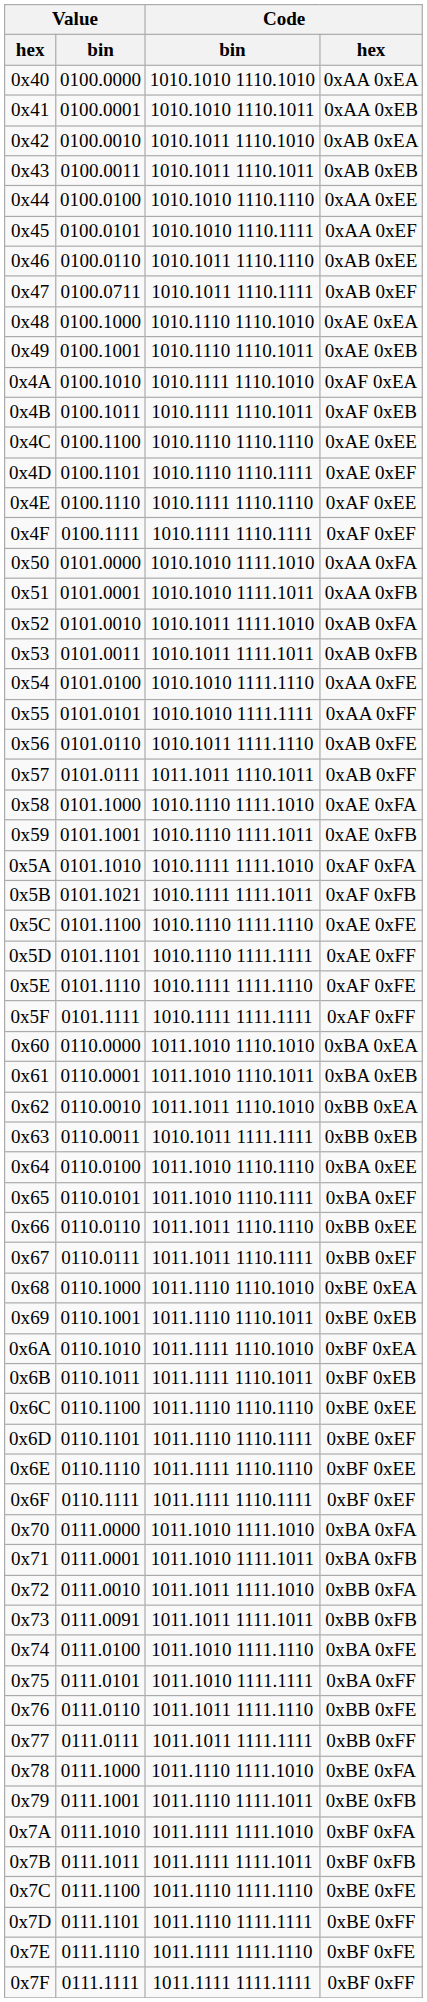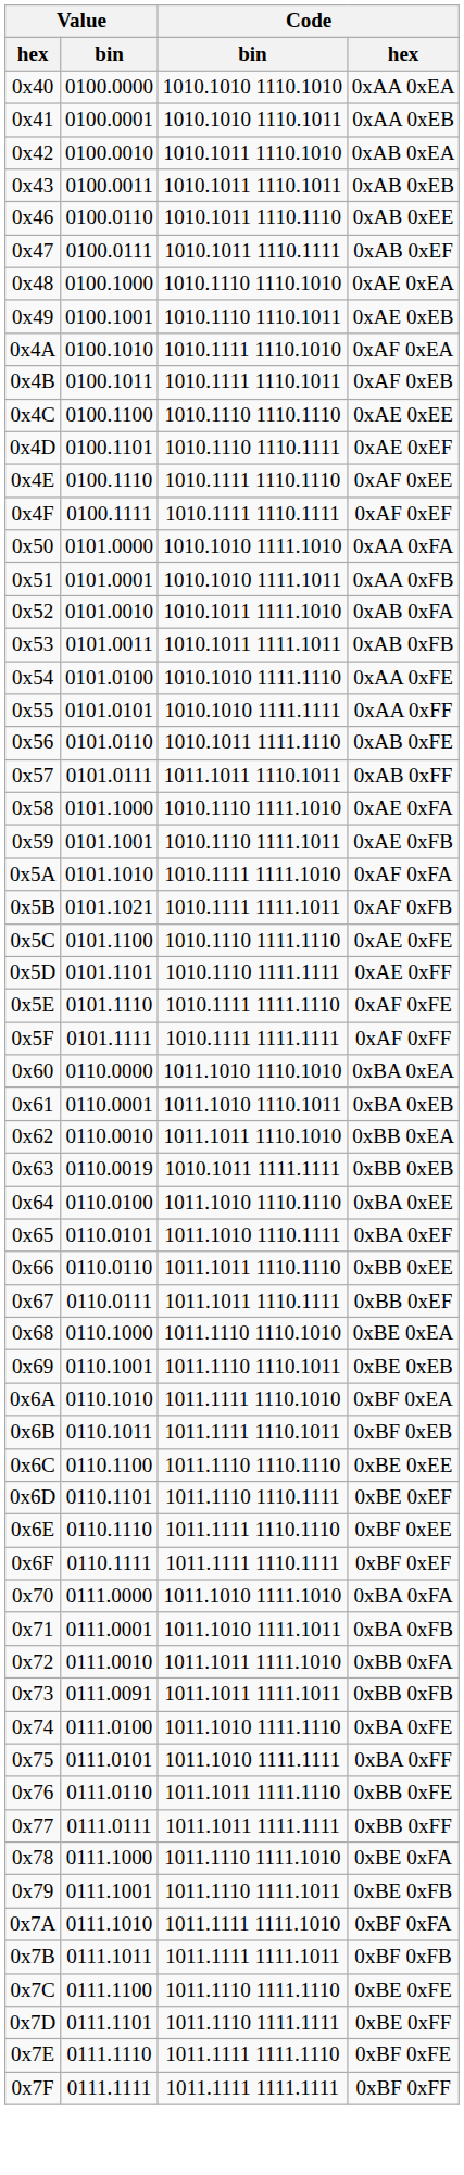- row: 0x44 | 0100.0100 | 1010.1010 1110.1110 | 0xAA 0xEE
- row: 0x45 | 0100.0101 | 1010.1010 1110.1111 | 0xAA 0xEF
0xAB 0xEF | Value / bin: 0100.0711 -> 0100.0111
0xBB 0xEB | Value / bin: 0110.0011 -> 0110.0019
